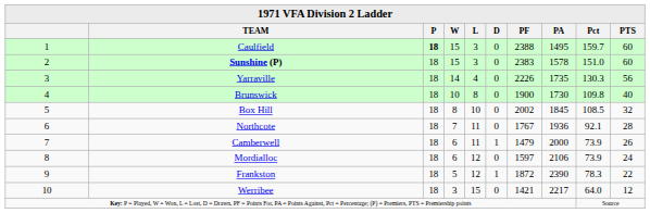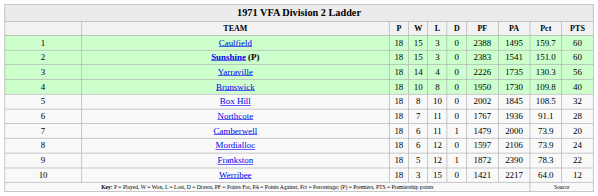Caulfield | P: bold -> normal
Sunshine (P) | PA: 1578 -> 1541
Brunswick | PF: 1900 -> 1950
Northcote | Pct: 92.1 -> 91.1
Camberwell | PTS: 26 -> 20
